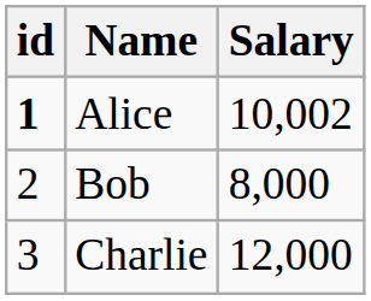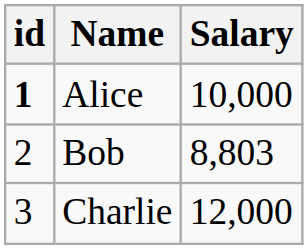Alice | Salary: 10,002 -> 10,000
Bob | Salary: 8,000 -> 8,803
